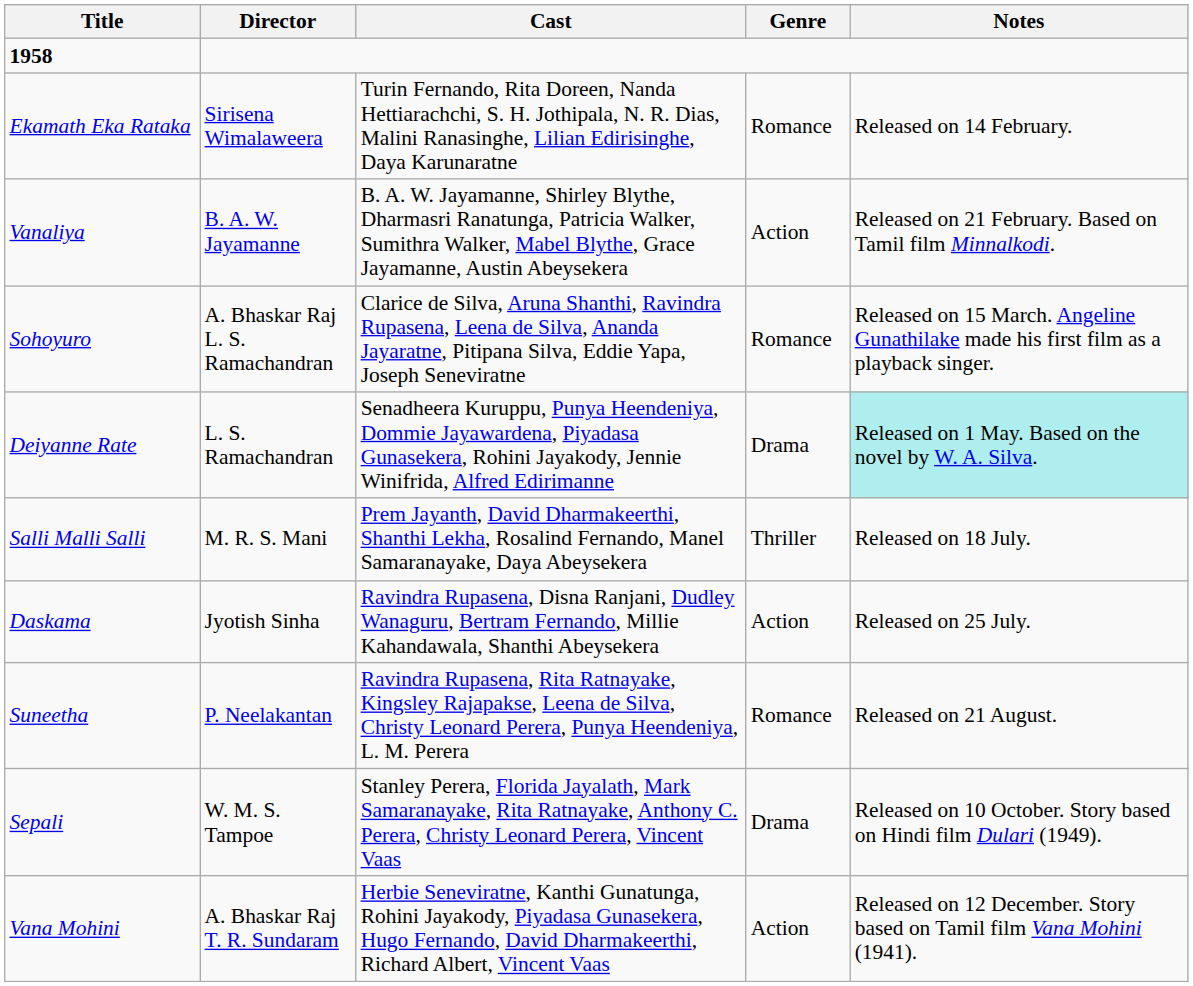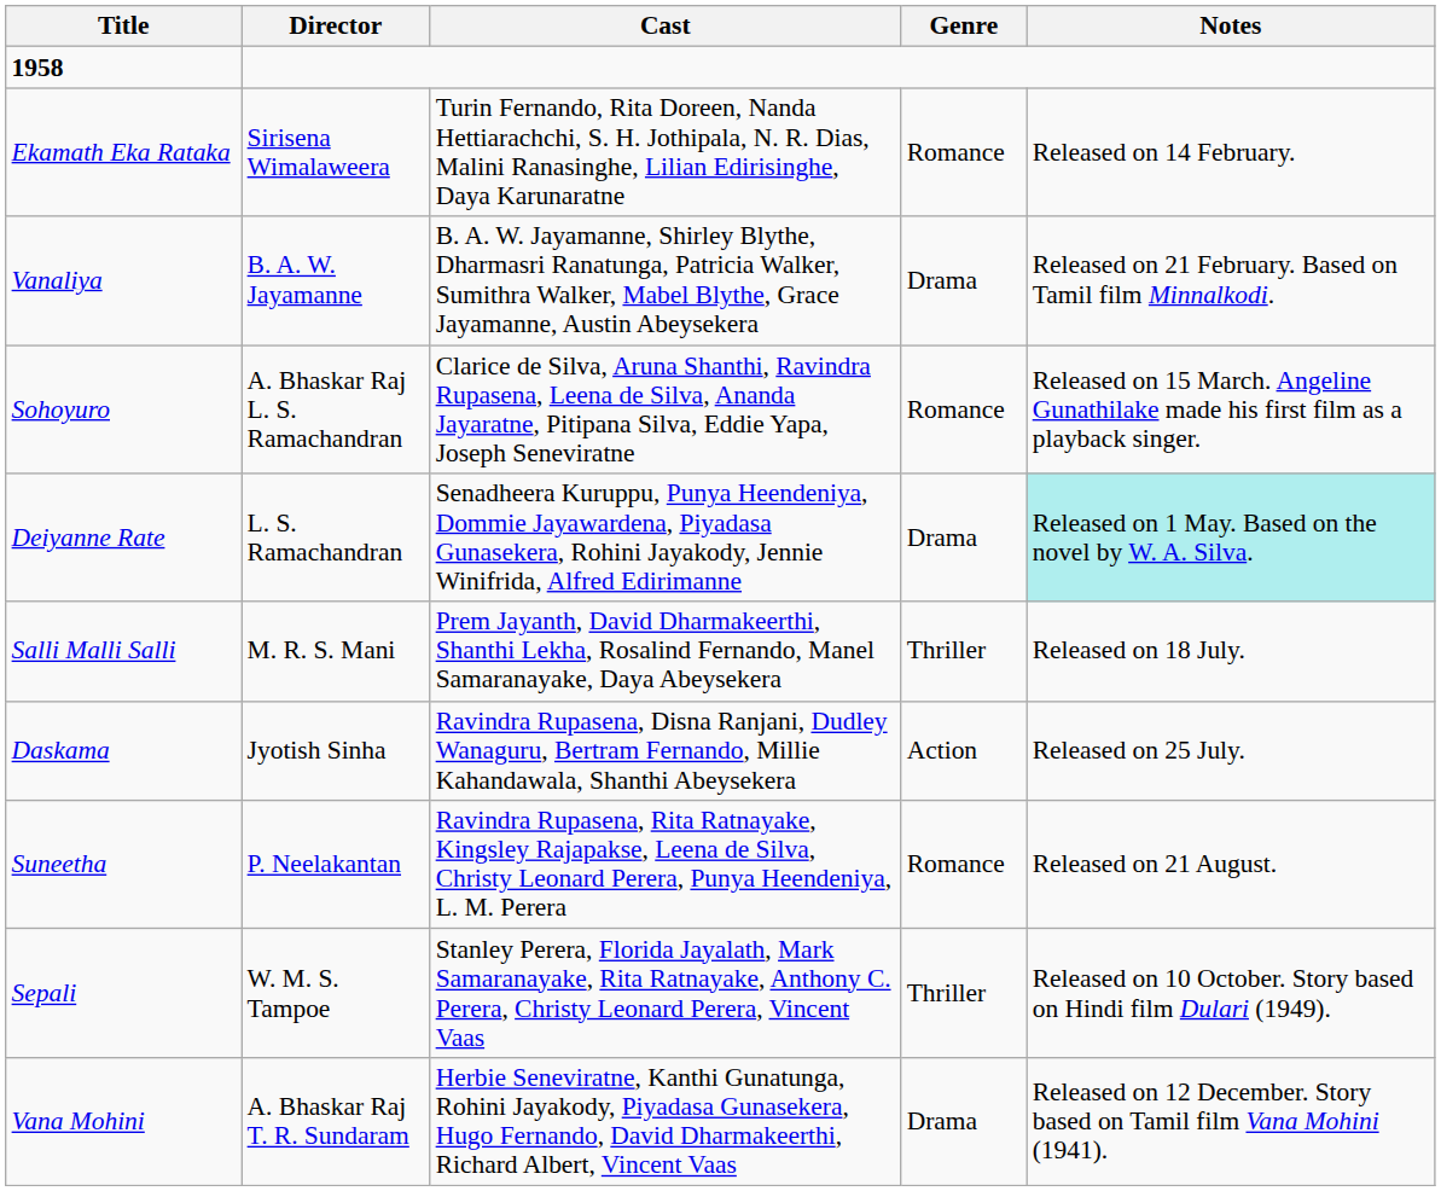Vanaliya | Genre: Action -> Drama
Sepali | Genre: Drama -> Thriller
Vana Mohini | Genre: Action -> Drama
